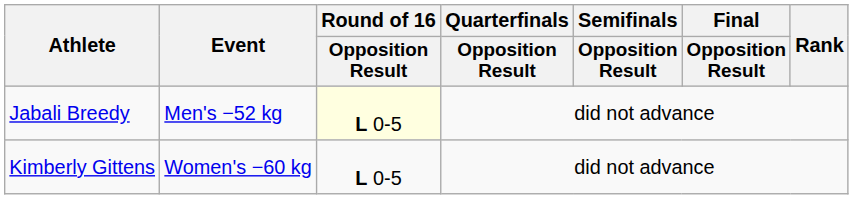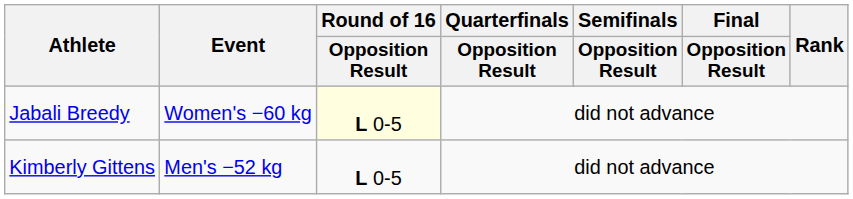Jabali Breedy | Event: Men's −52 kg -> Women's −60 kg
Kimberly Gittens | Event: Women's −60 kg -> Men's −52 kg
